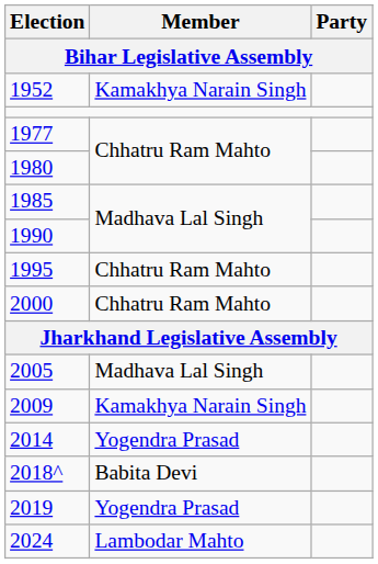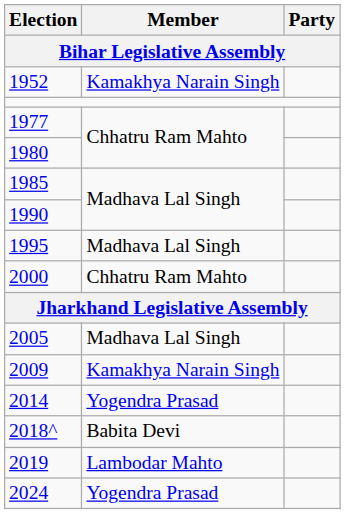1995 | Member: Chhatru Ram Mahto -> Madhava Lal Singh
2019 | Member: Yogendra Prasad -> Lambodar Mahto
2024 | Member: Lambodar Mahto -> Yogendra Prasad
